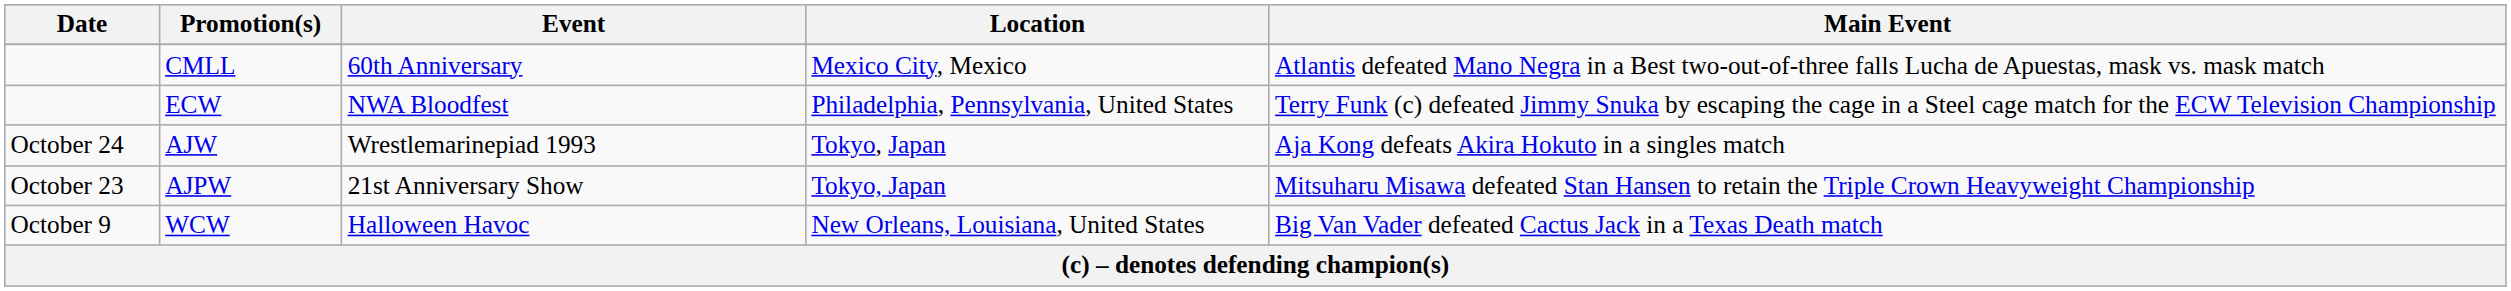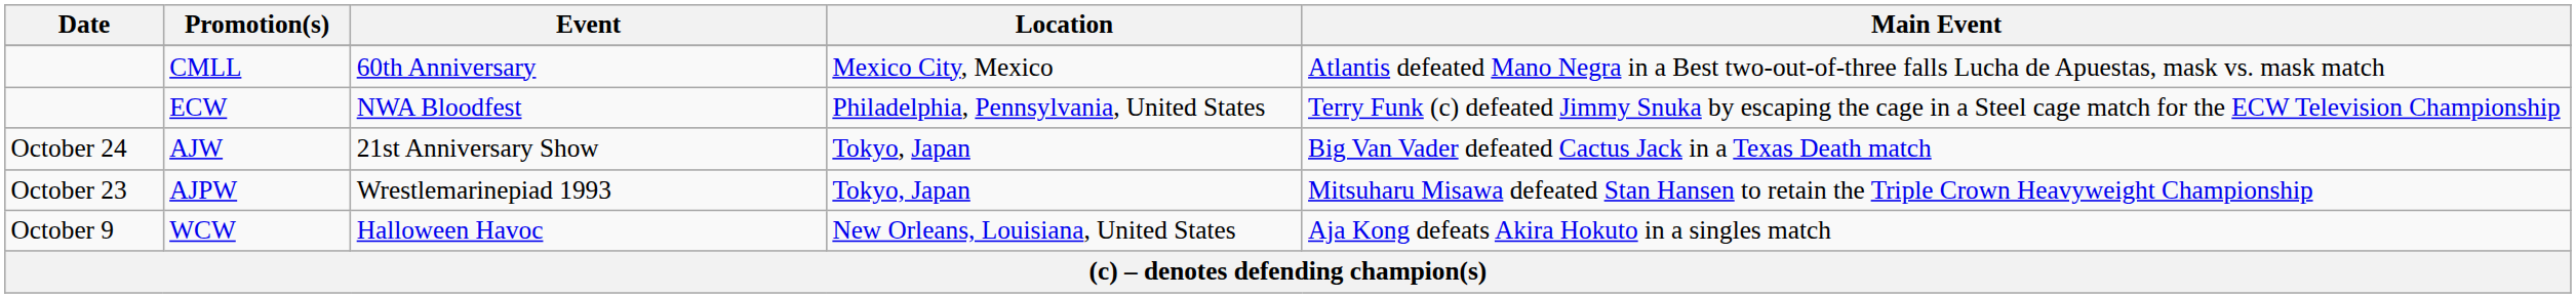AJW | Event: Wrestlemarinepiad 1993 -> 21st Anniversary Show
AJW | Main Event: Aja Kong defeats Akira Hokuto in a singles match -> Big Van Vader defeated Cactus Jack in a Texas Death match
AJPW | Event: 21st Anniversary Show -> Wrestlemarinepiad 1993
WCW | Main Event: Big Van Vader defeated Cactus Jack in a Texas Death match -> Aja Kong defeats Akira Hokuto in a singles match
